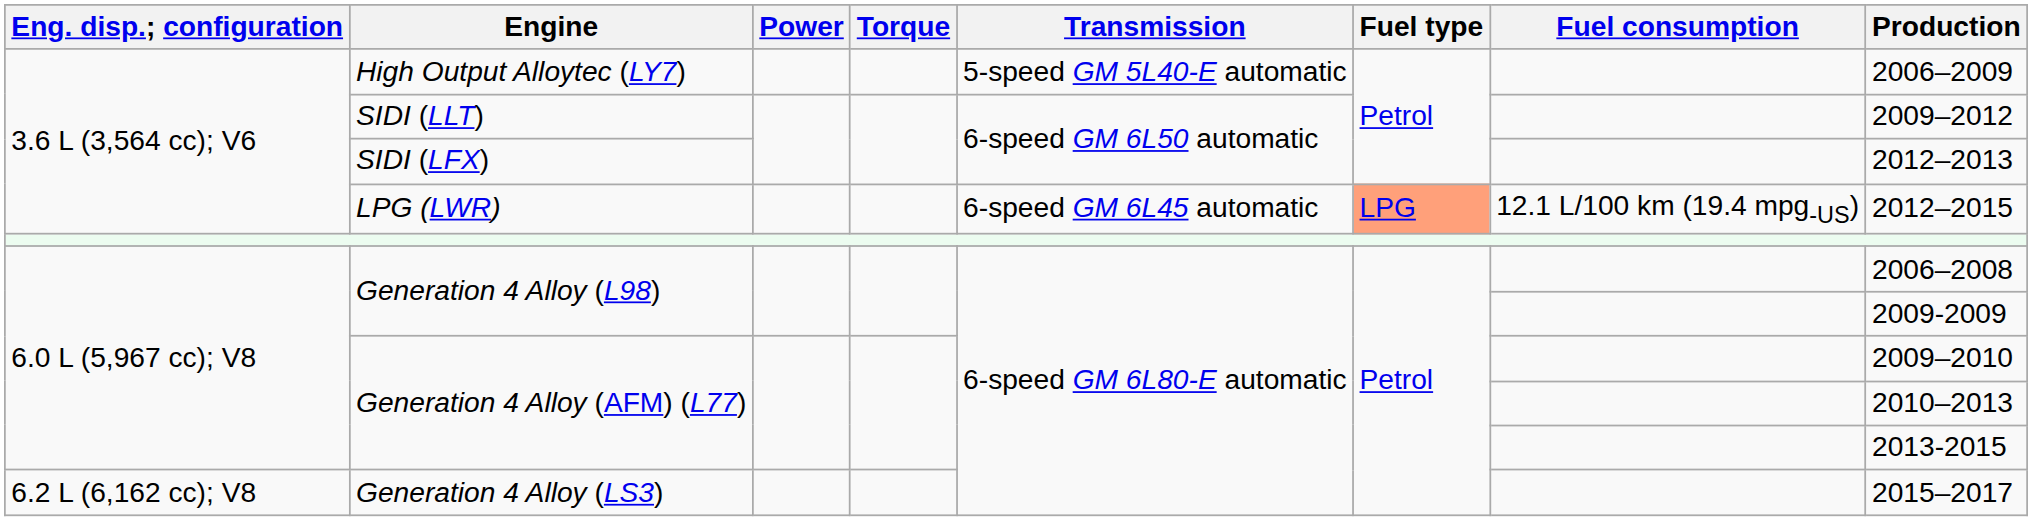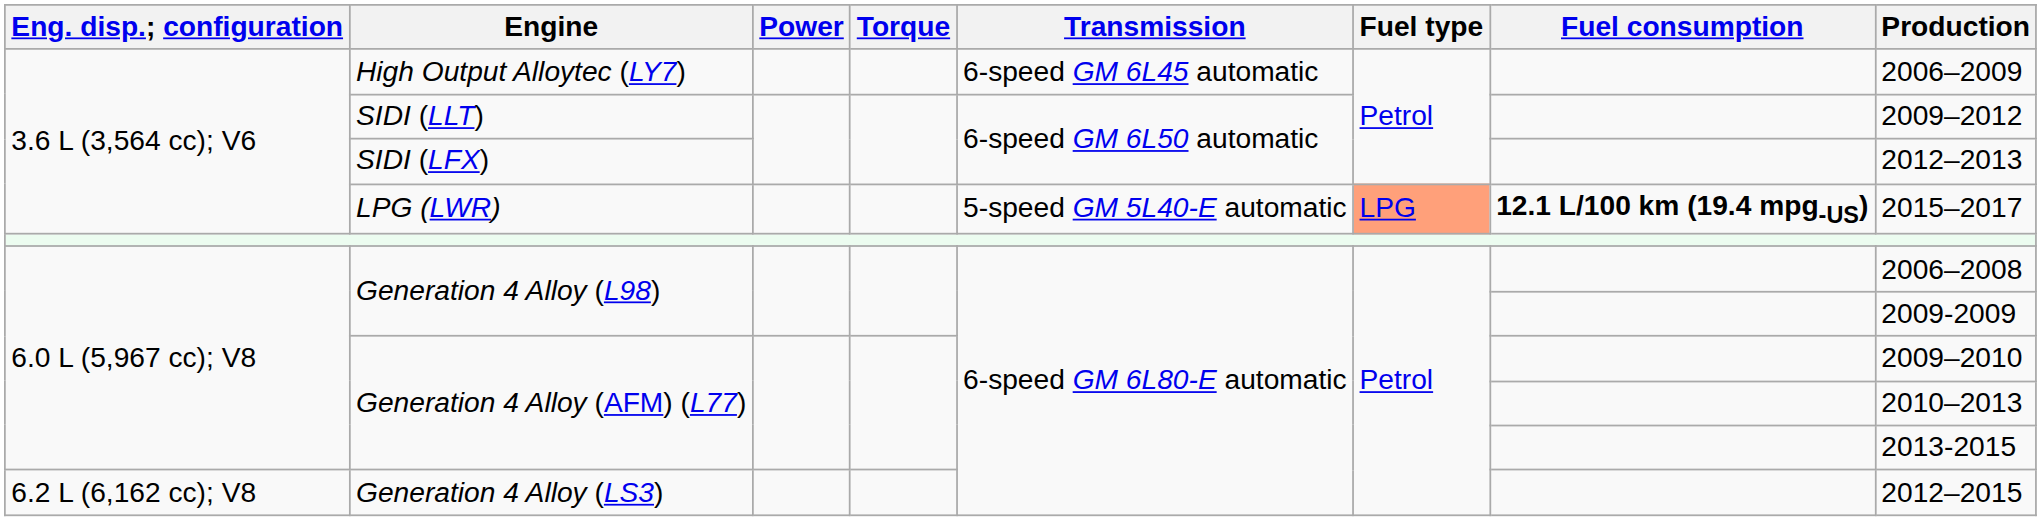High Output Alloytec (LY7) | Transmission: 5-speed GM 5L40-E automatic -> 6-speed GM 6L45 automatic
LPG (LWR) | Transmission: 6-speed GM 6L45 automatic -> 5-speed GM 5L40-E automatic
LPG (LWR) | Fuel consumption: normal -> bold
LPG (LWR) | Production: 2012–2015 -> 2015–2017
Generation 4 Alloy (LS3) | Production: 2015–2017 -> 2012–2015
